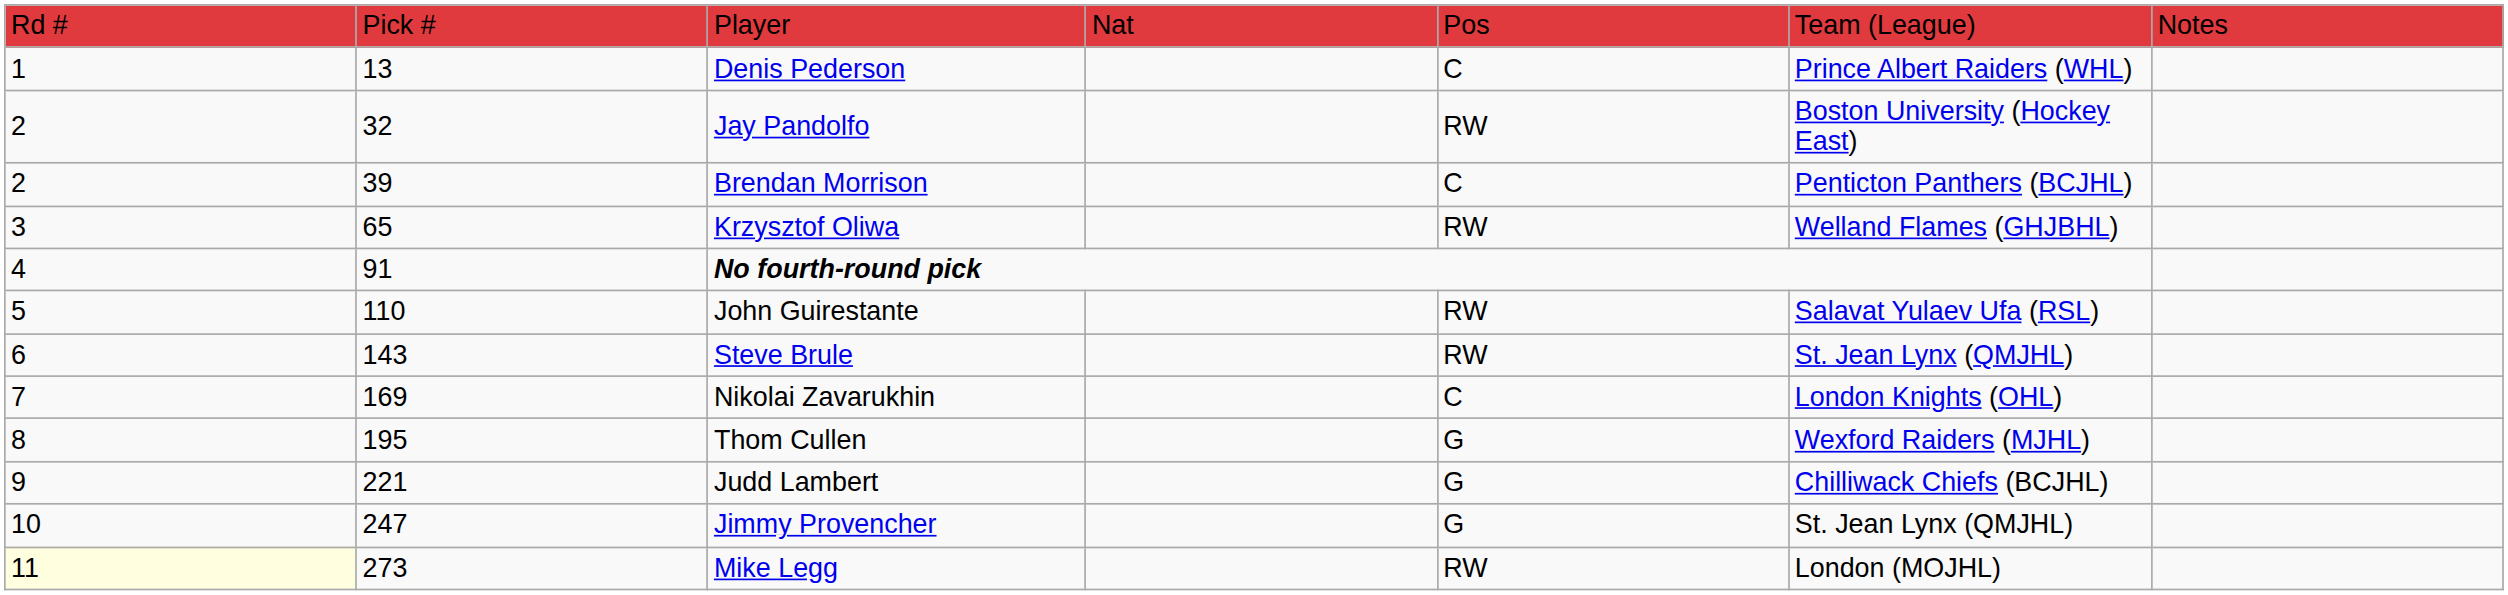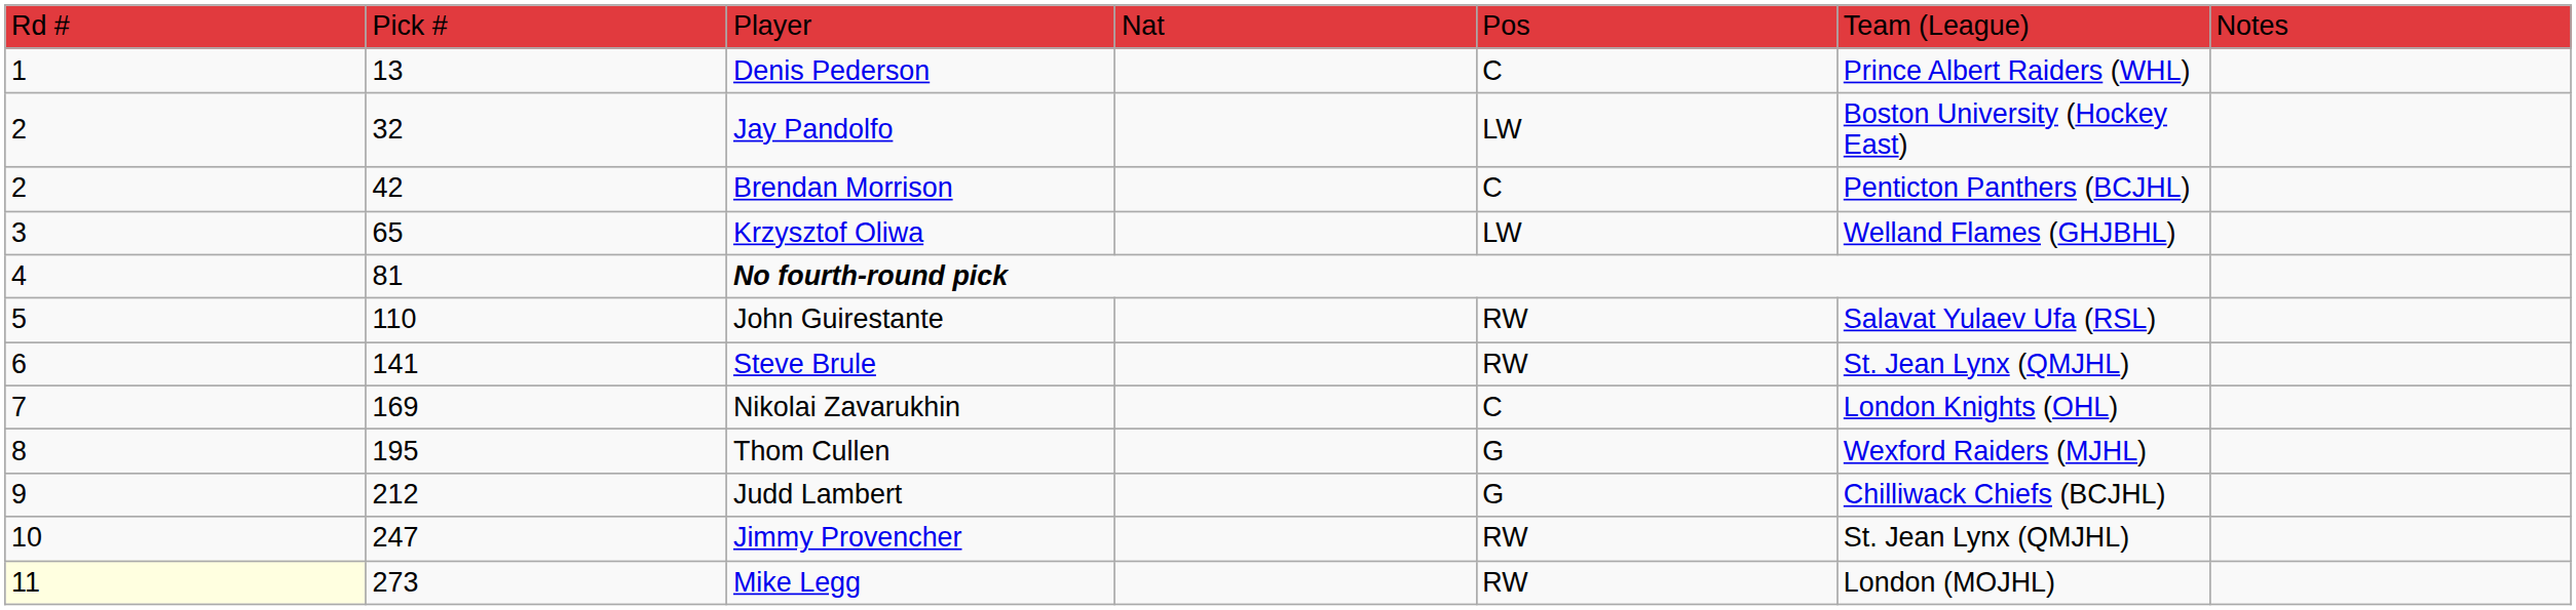Jay Pandolfo | column 5: RW -> LW
Brendan Morrison | column 2: 39 -> 42
Krzysztof Oliwa | column 5: RW -> LW
No fourth-round pick | column 2: 91 -> 81
Steve Brule | column 2: 143 -> 141
Judd Lambert | column 2: 221 -> 212
Jimmy Provencher | column 5: G -> RW
